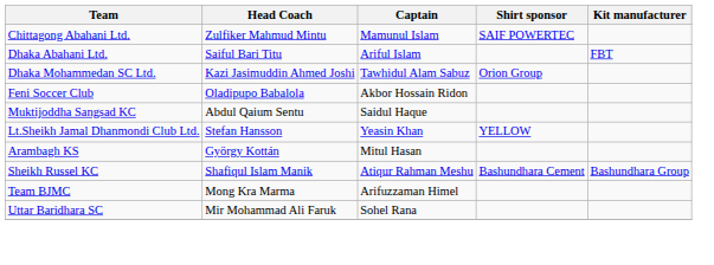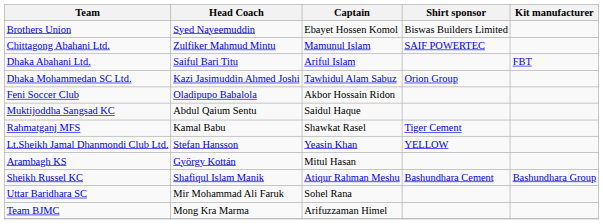+ row: Brothers Union | Syed Nayeemuddin | Ebayet Hossen Komol | Biswas Builders Limited
+ row: Rahmatganj MFS | Kamal Babu | Shawkat Rasel | Tiger Cement
rows swapped: Team BJMC <-> Uttar Baridhara SC
